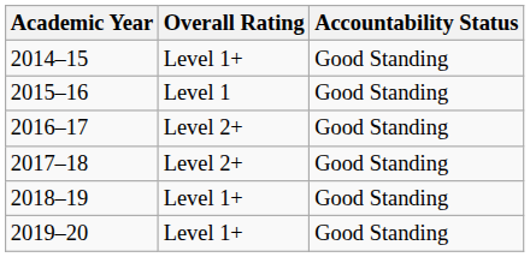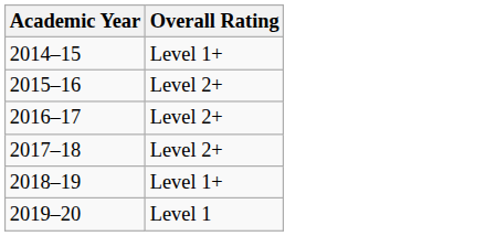- column: Accountability Status | Good Standing | Good Standing | Good Standing | Good Standing | Good Standing | Good Standing
2015–16 | Overall Rating: Level 1 -> Level 2+
2019–20 | Overall Rating: Level 1+ -> Level 1
